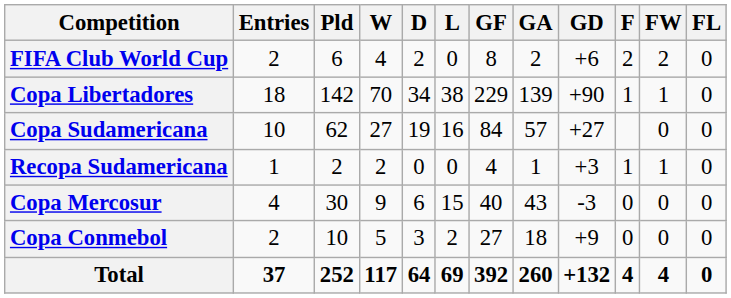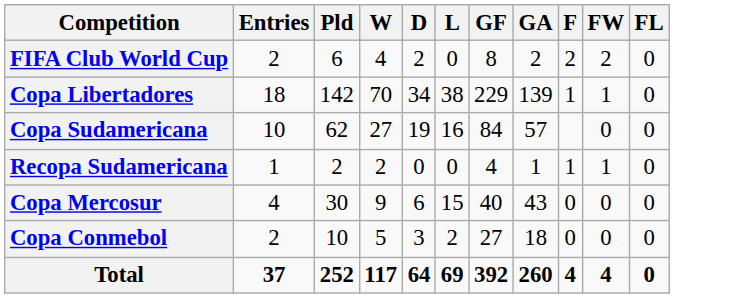- column: GD | +6 | +90 | +27 | +3 | -3 | +9 | +132
